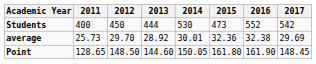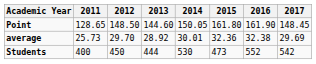rows swapped: Point <-> Students
